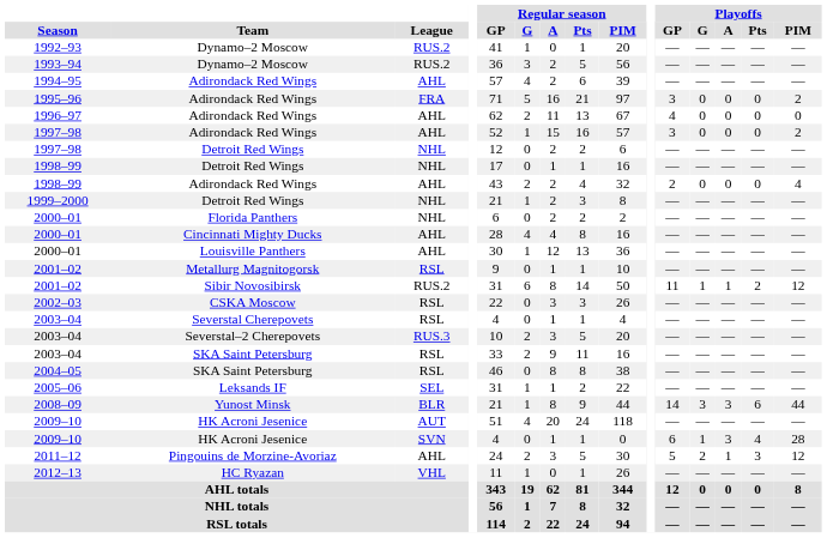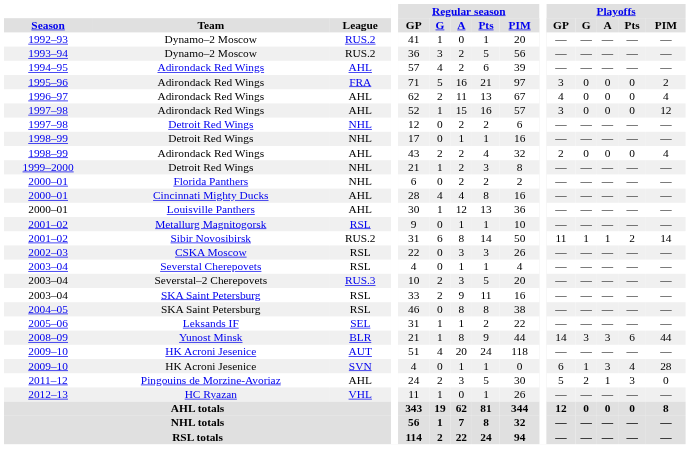1996–97 | Playoffs / PIM: 0 -> 4
1997–98 / Adirondack Red Wings | Playoffs / PIM: 2 -> 12
2001–02 / Sibir Novosibirsk | Playoffs / PIM: 12 -> 14
2011–12 | Playoffs / PIM: 12 -> 0
